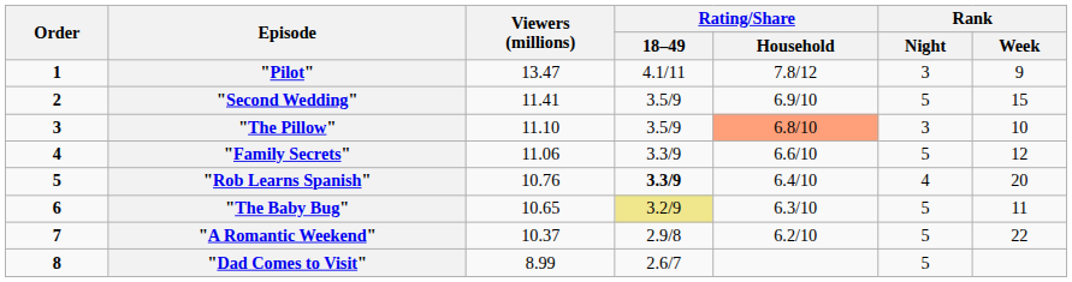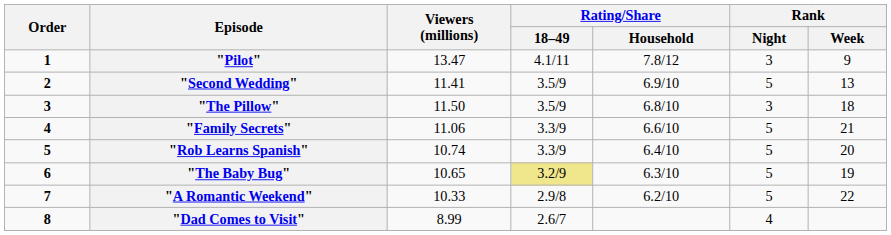"Second Wedding" | Rank / Week: 15 -> 13
"The Pillow" | Viewers (millions): 11.10 -> 11.50
"The Pillow" | Rating/Share / Household: lightsalmon background -> no background
"The Pillow" | Rank / Week: 10 -> 18
"Family Secrets" | Rank / Week: 12 -> 21
"Rob Learns Spanish" | Viewers (millions): 10.76 -> 10.74
"Rob Learns Spanish" | Rating/Share / 18–49: bold -> normal
"Rob Learns Spanish" | Rank / Night: 4 -> 5
"The Baby Bug" | Rank / Week: 11 -> 19
"A Romantic Weekend" | Viewers (millions): 10.37 -> 10.33
"Dad Comes to Visit" | Rank / Night: 5 -> 4
